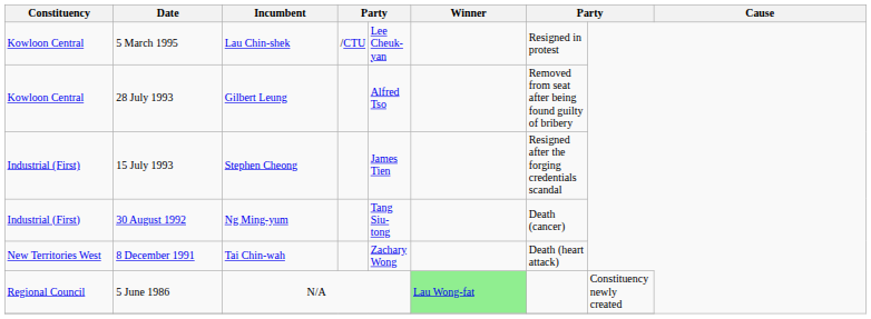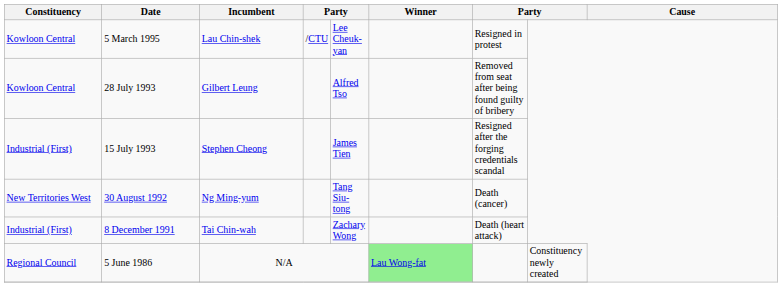30 August 1992 | Constituency: Industrial (First) -> New Territories West
8 December 1991 | Constituency: New Territories West -> Industrial (First)
